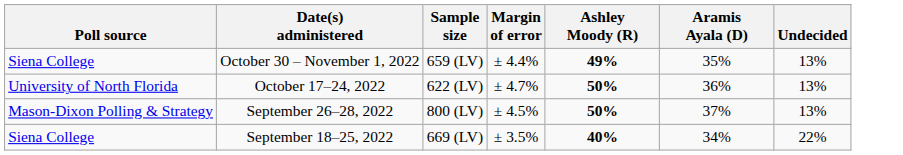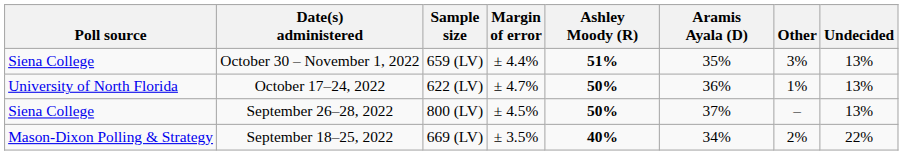+ column: Other | 3% | 1% | – | 2%
October 30 – November 1, 2022 | Ashley Moody (R): 49% -> 51%
September 26–28, 2022 | Poll source: Mason-Dixon Polling & Strategy -> Siena College
September 18–25, 2022 | Poll source: Siena College -> Mason-Dixon Polling & Strategy
